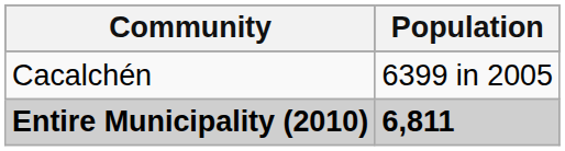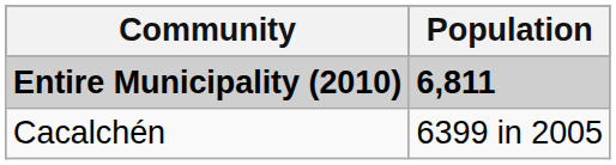rows swapped: Entire Municipality (2010) <-> Cacalchén
